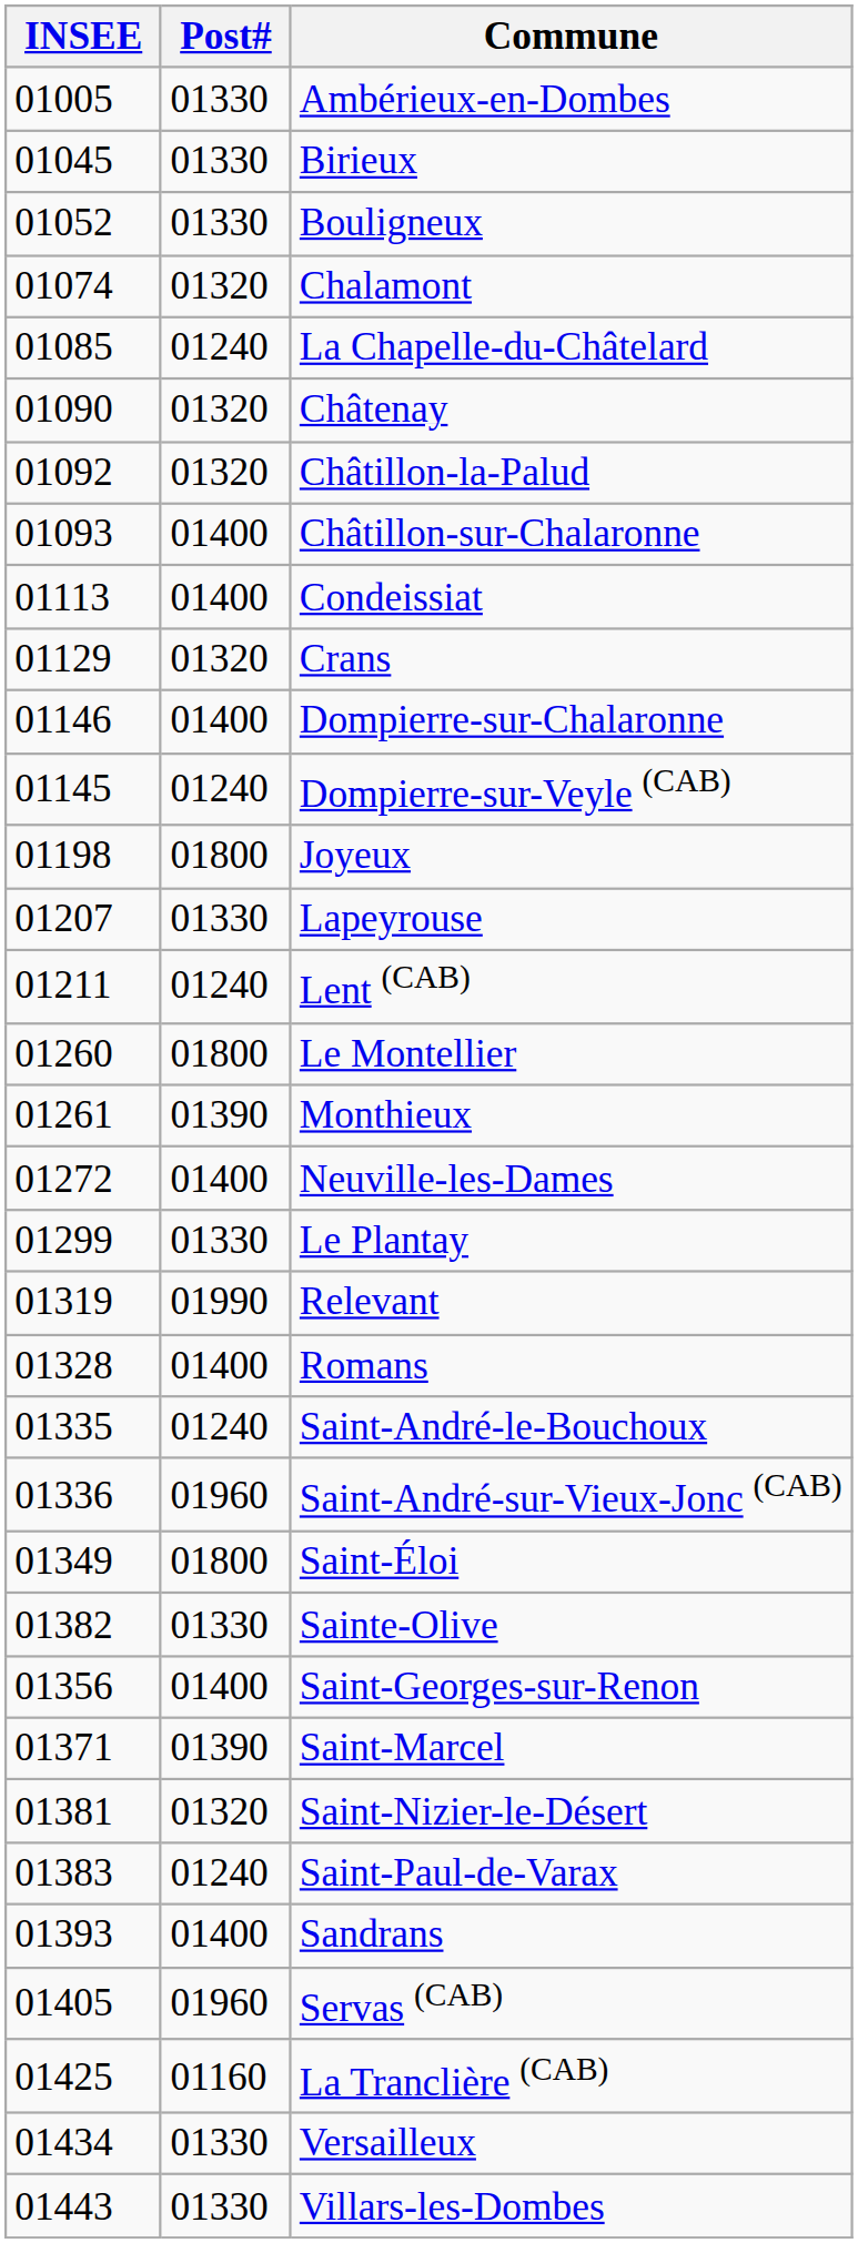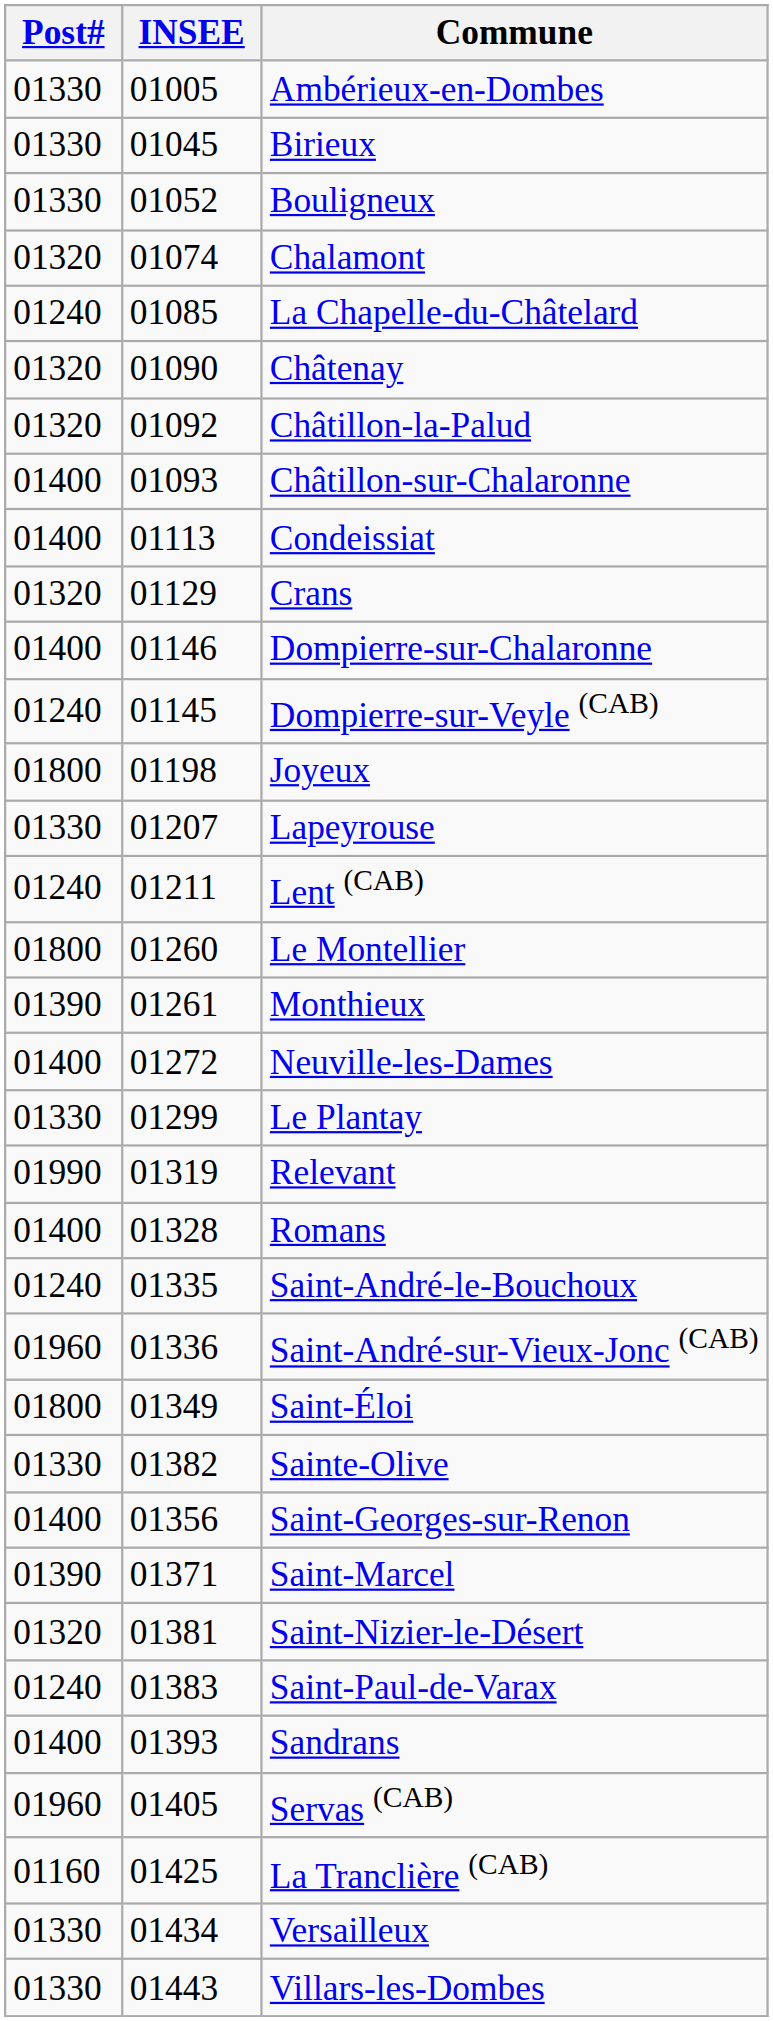columns swapped: INSEE <-> Post#
